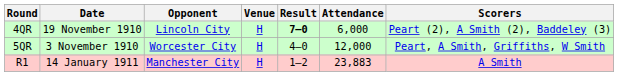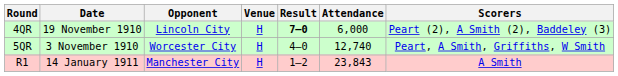5QR | Attendance: 12,000 -> 12,740
R1 | Attendance: 23,883 -> 23,843
